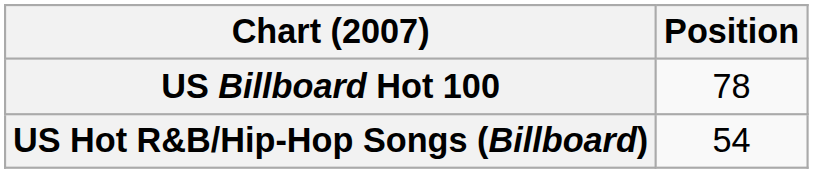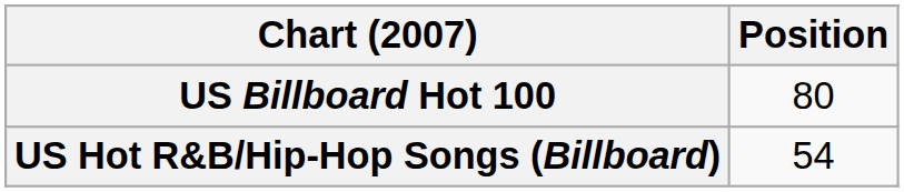US Billboard Hot 100 | Position: 78 -> 80
